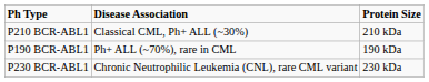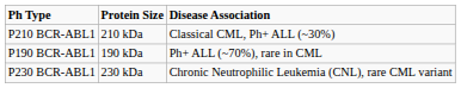columns swapped: Protein Size <-> Disease Association
